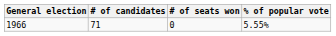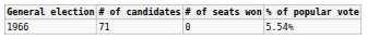1966 | % of popular vote: 5.55% -> 5.54%
